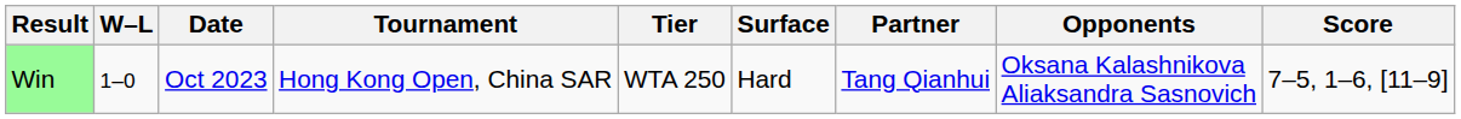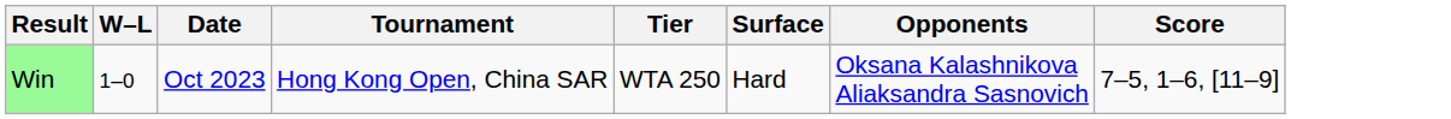- column: Partner | Tang Qianhui
